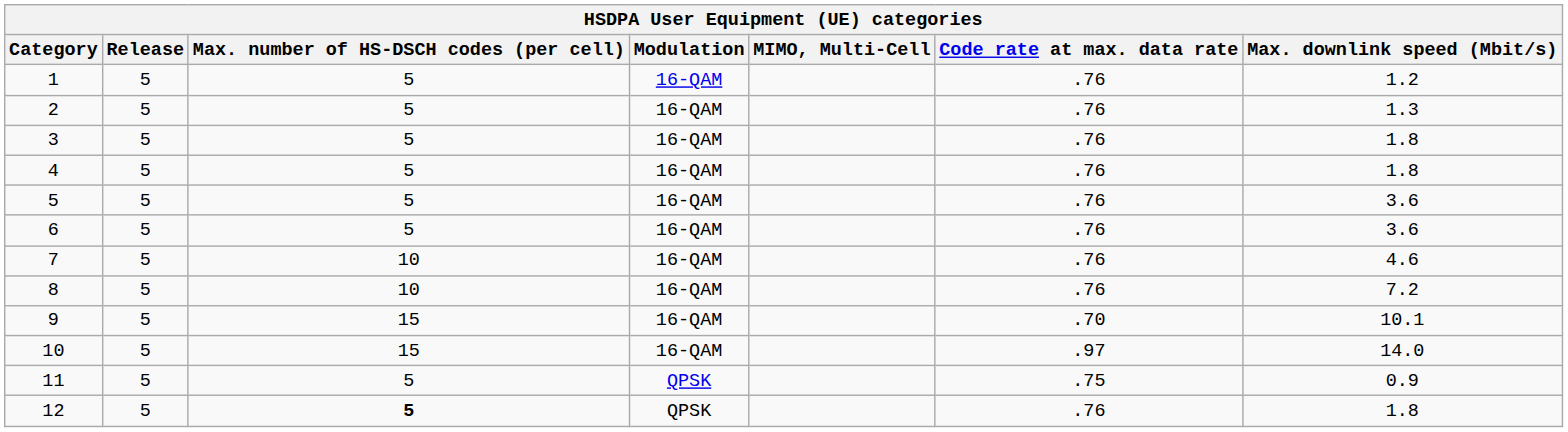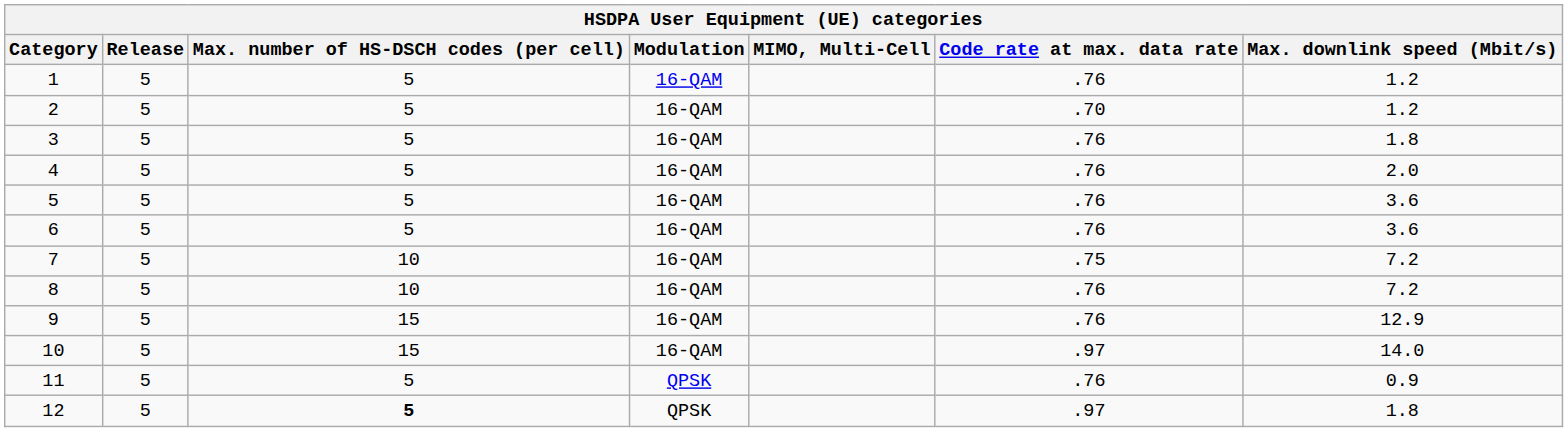2 | Code rate at max. data rate: .76 -> .70
2 | Max. downlink speed (Mbit/s): 1.3 -> 1.2
4 | Max. downlink speed (Mbit/s): 1.8 -> 2.0
7 | Code rate at max. data rate: .76 -> .75
7 | Max. downlink speed (Mbit/s): 4.6 -> 7.2
9 | Code rate at max. data rate: .70 -> .76
9 | Max. downlink speed (Mbit/s): 10.1 -> 12.9
11 | Code rate at max. data rate: .75 -> .76
12 | Code rate at max. data rate: .76 -> .97
